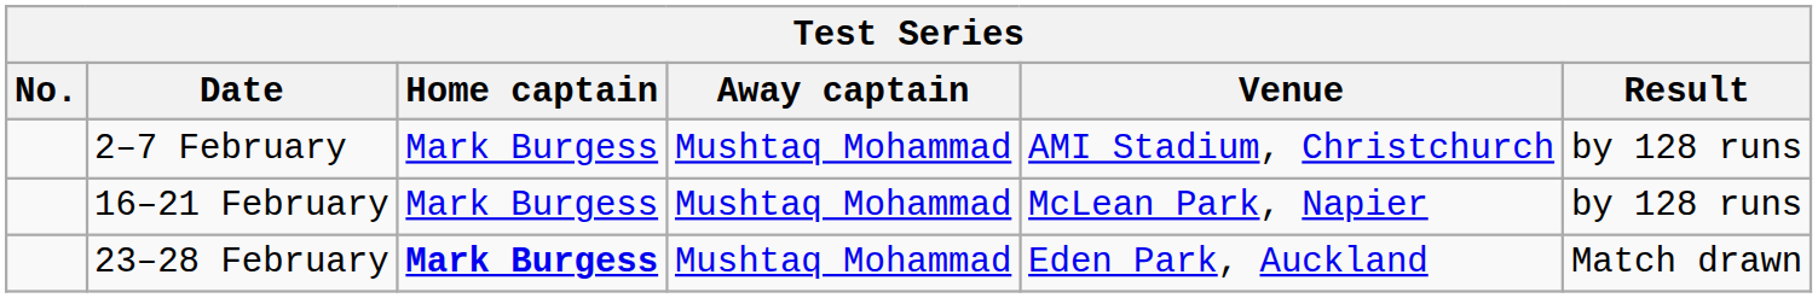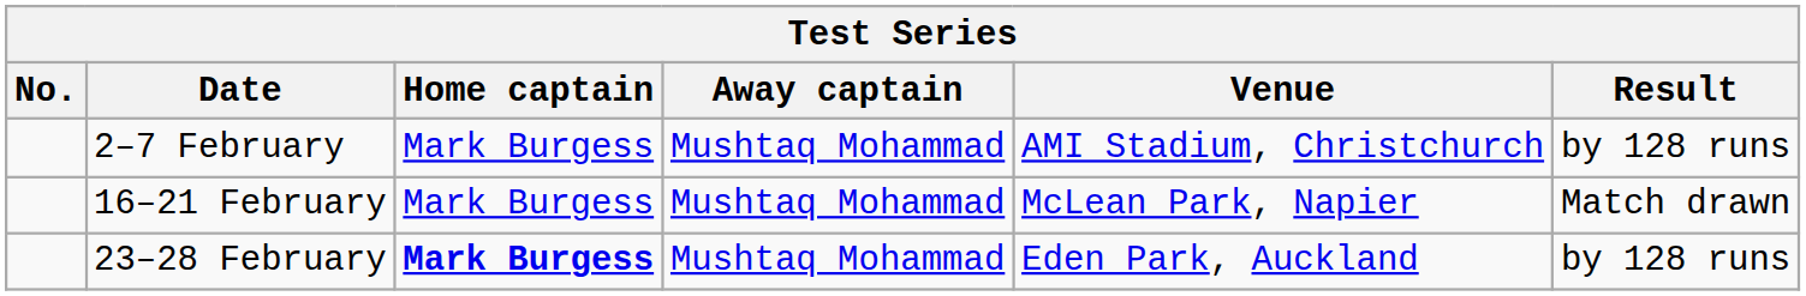16–21 February | Result: by 128 runs -> Match drawn
23–28 February | Result: Match drawn -> by 128 runs
